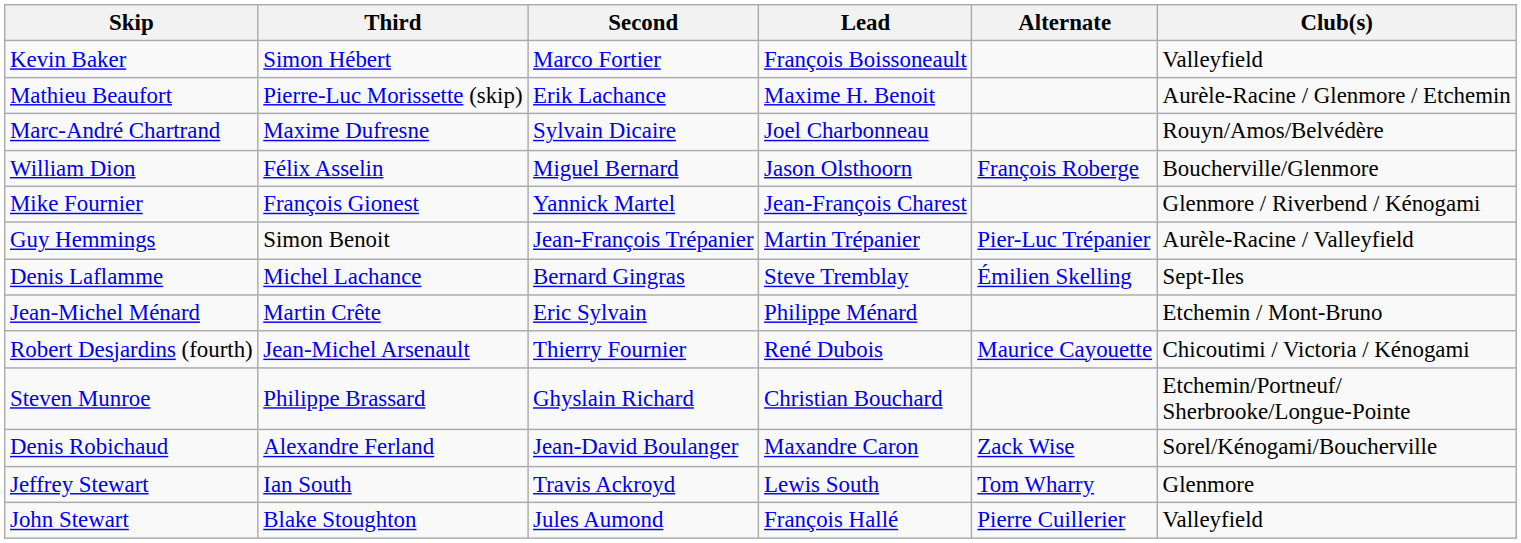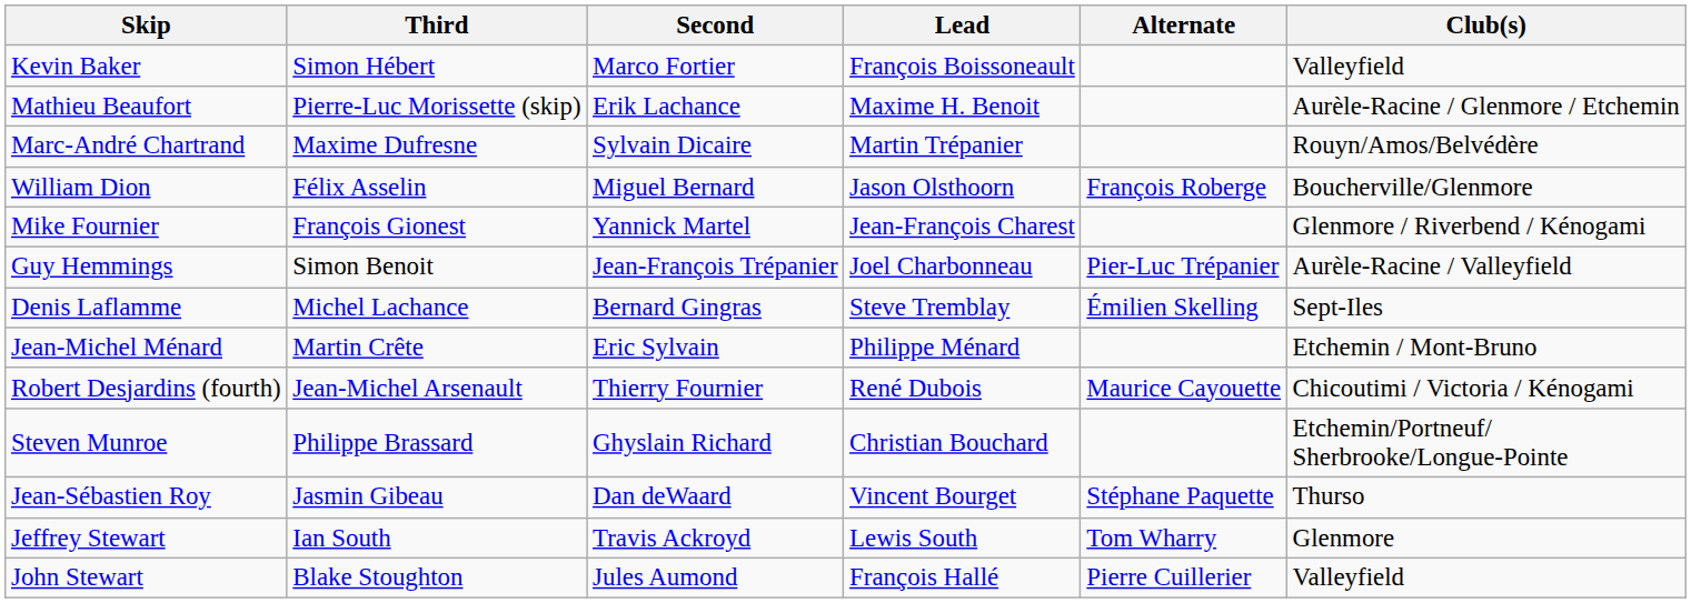Marc-André Chartrand | Lead: Joel Charbonneau -> Martin Trépanier
Guy Hemmings | Lead: Martin Trépanier -> Joel Charbonneau
- row: Denis Robichaud | Alexandre Ferland | Jean-David Boulanger | Maxandre Caron | Zack Wise | Sorel/Kénogami/Boucherville
+ row: Jean-Sébastien Roy | Jasmin Gibeau | Dan deWaard | Vincent Bourget | Stéphane Paquette | Thurso
